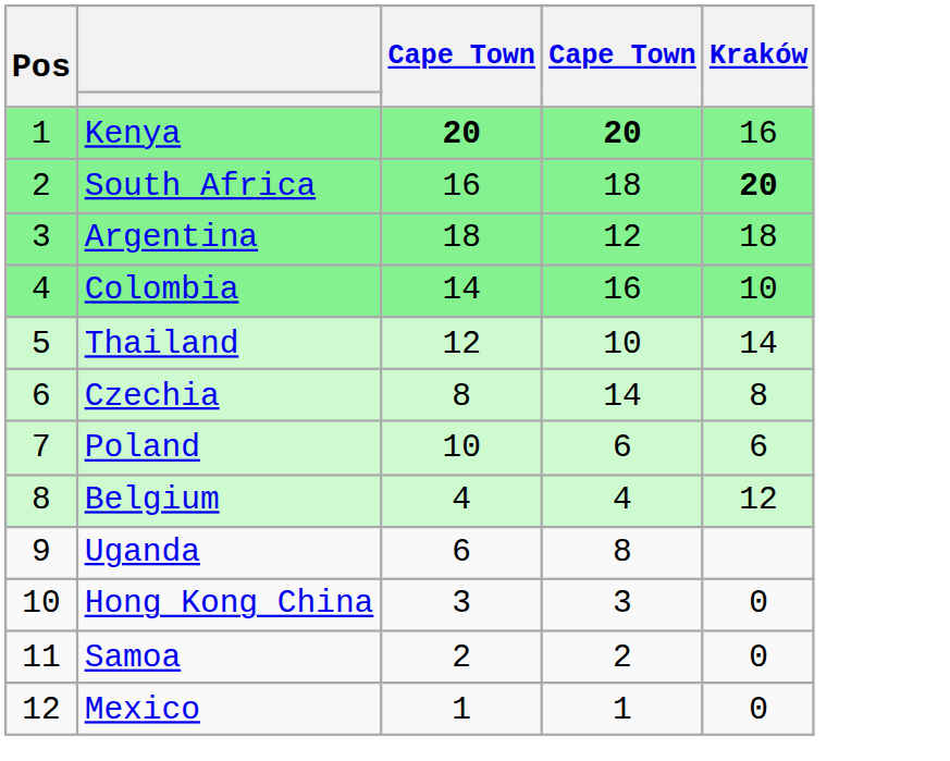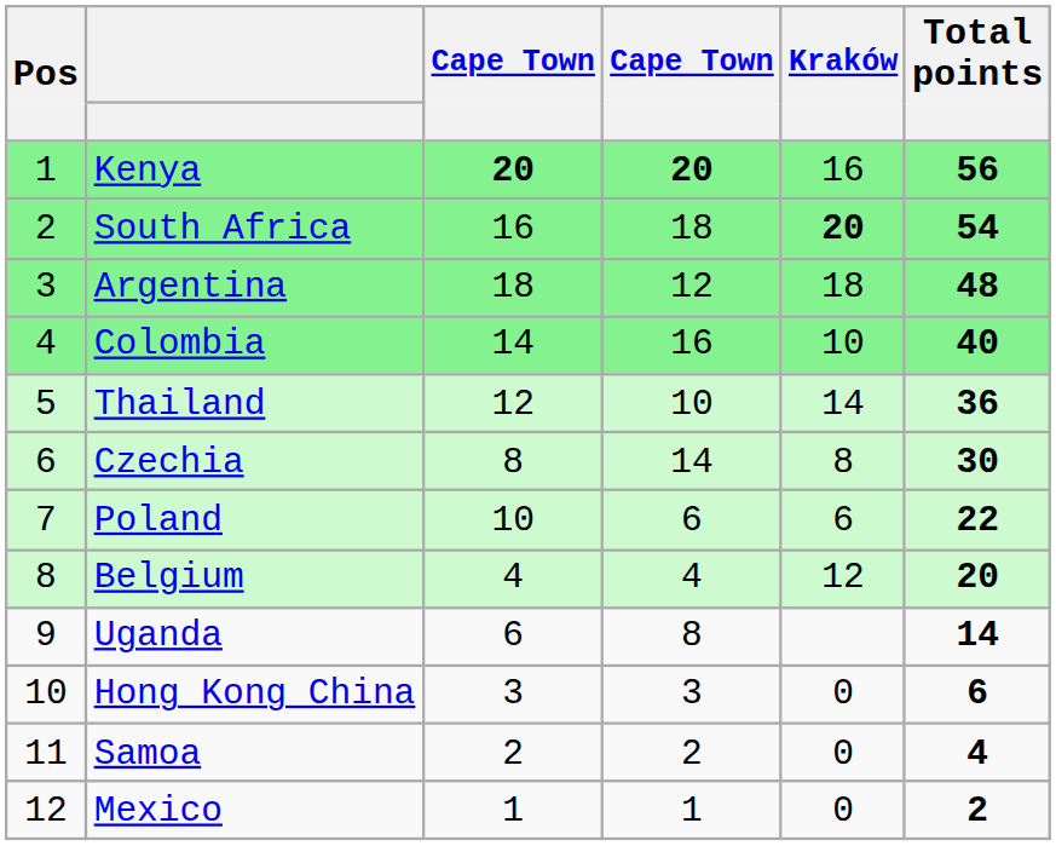+ column: Total points | 56 | 54 | 48 | 40 | 36 | 30 | 22 | 20 | 14 | 6 | 4 | 2
